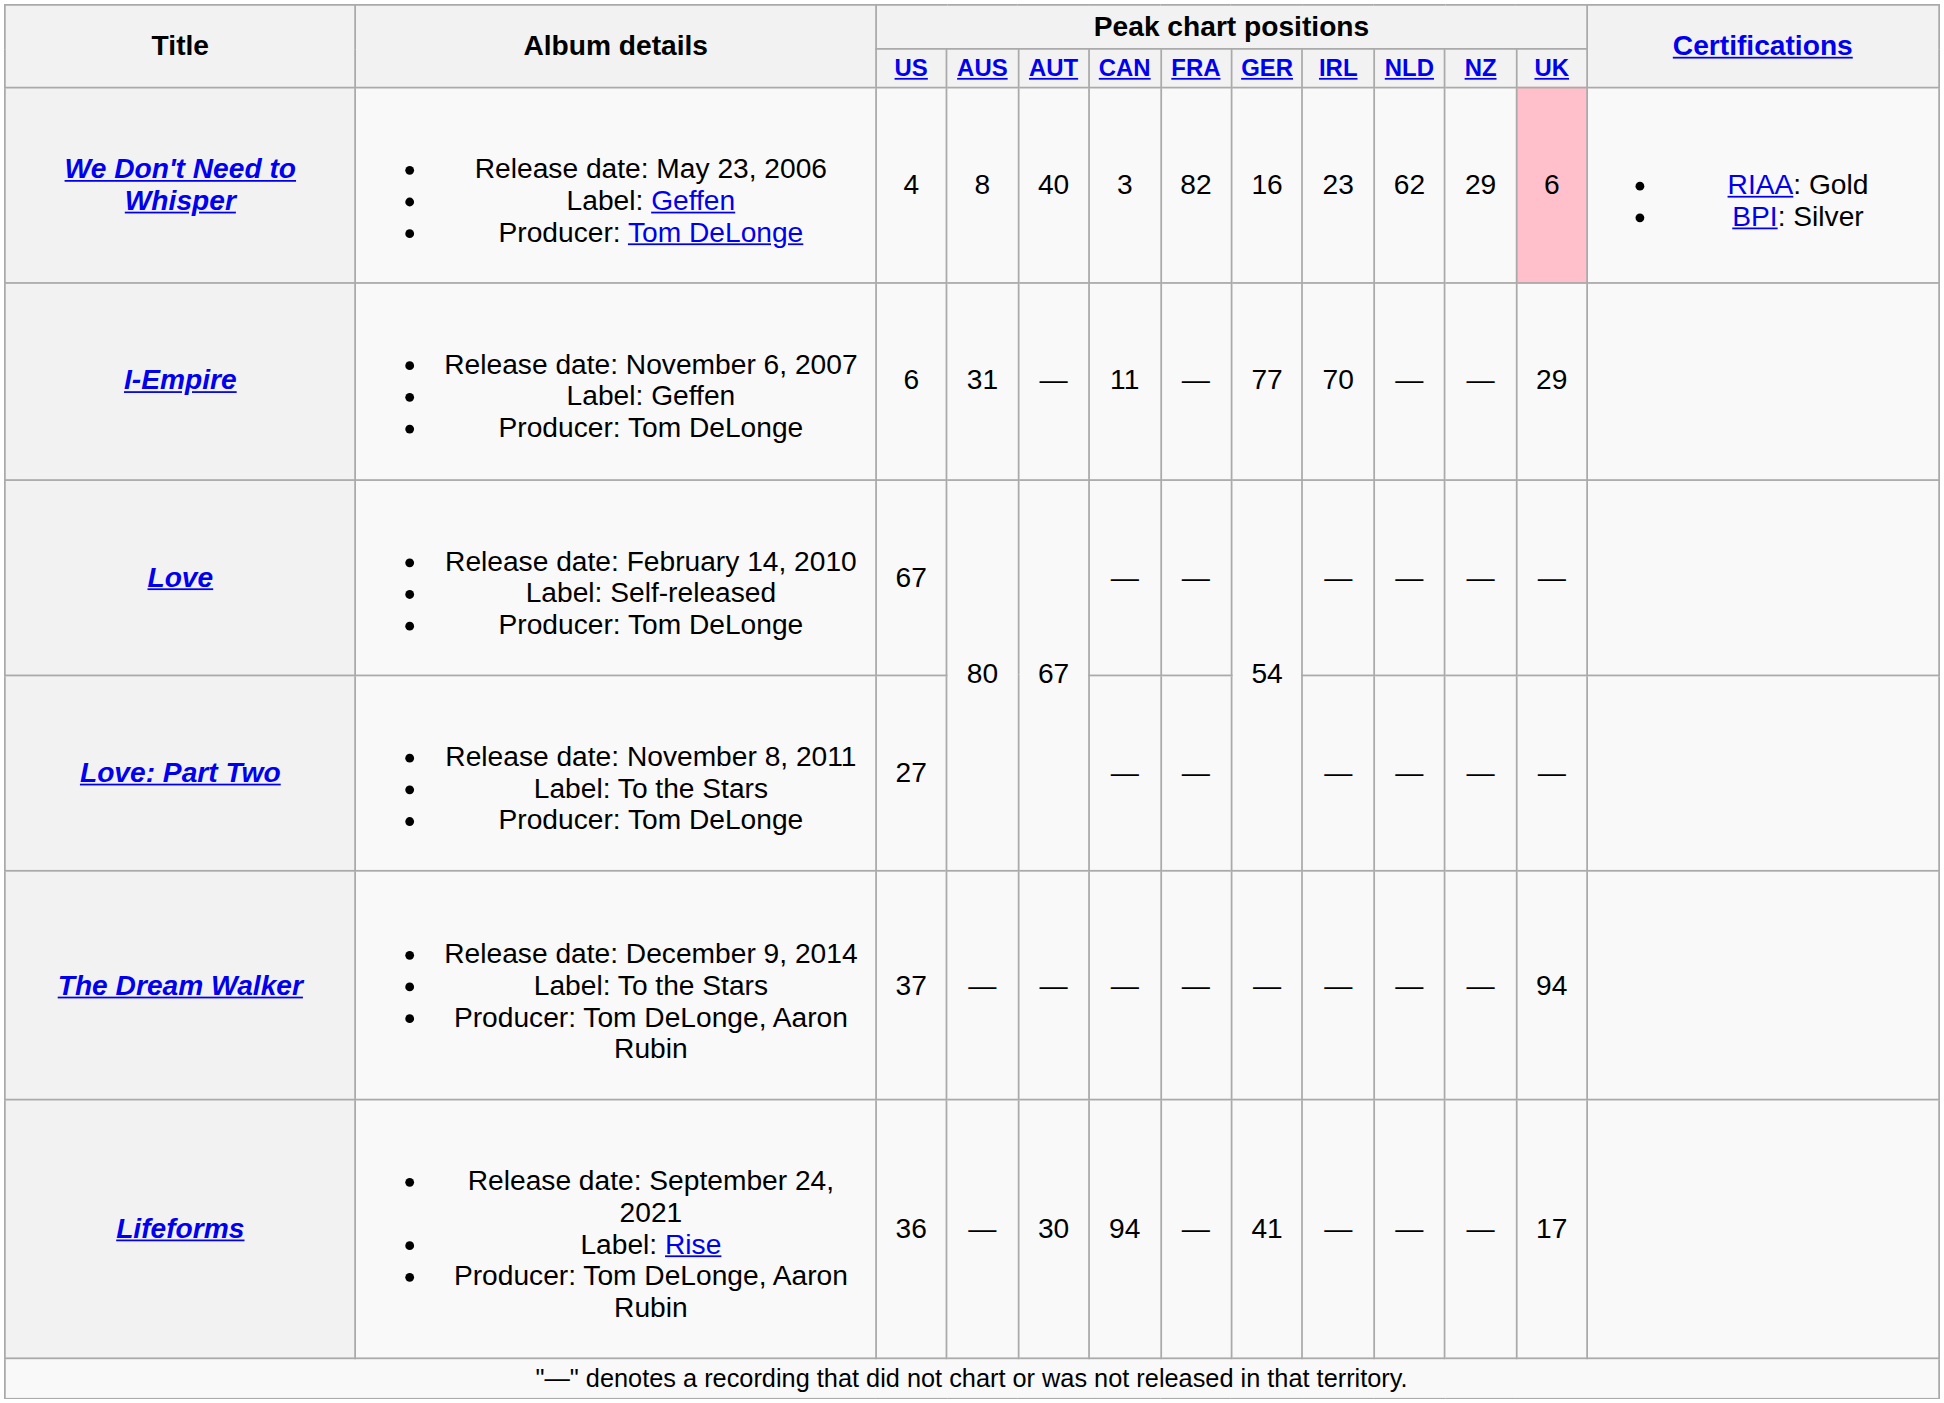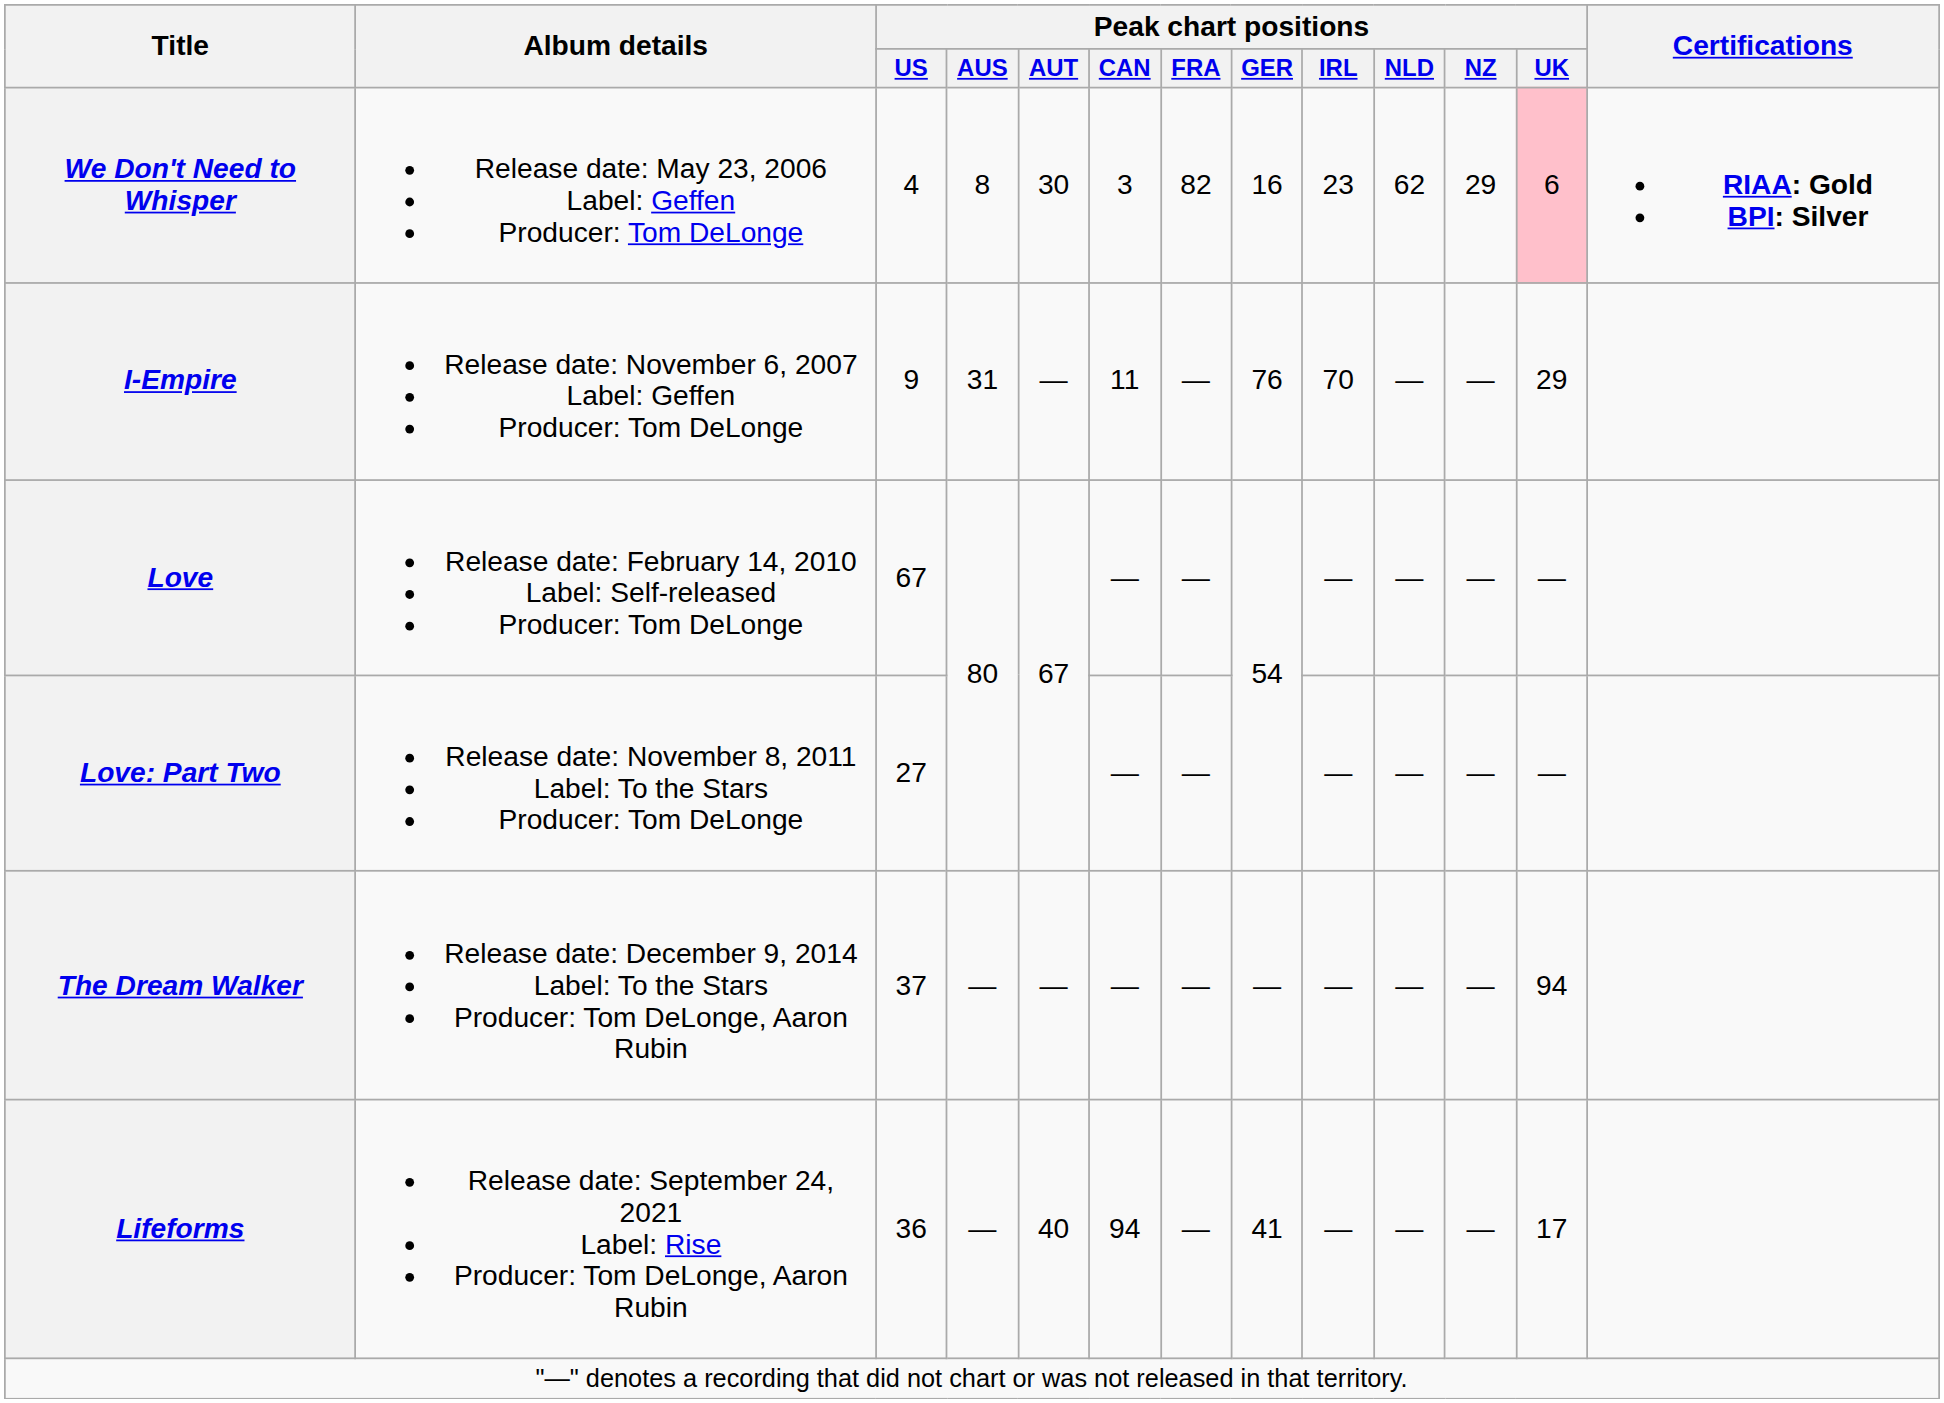We Don't Need to Whisper | Peak chart positions / AUT: 40 -> 30
We Don't Need to Whisper | Certifications: normal -> bold
I-Empire | Peak chart positions / US: 6 -> 9
I-Empire | Peak chart positions / GER: 77 -> 76
Lifeforms | Peak chart positions / AUT: 30 -> 40
